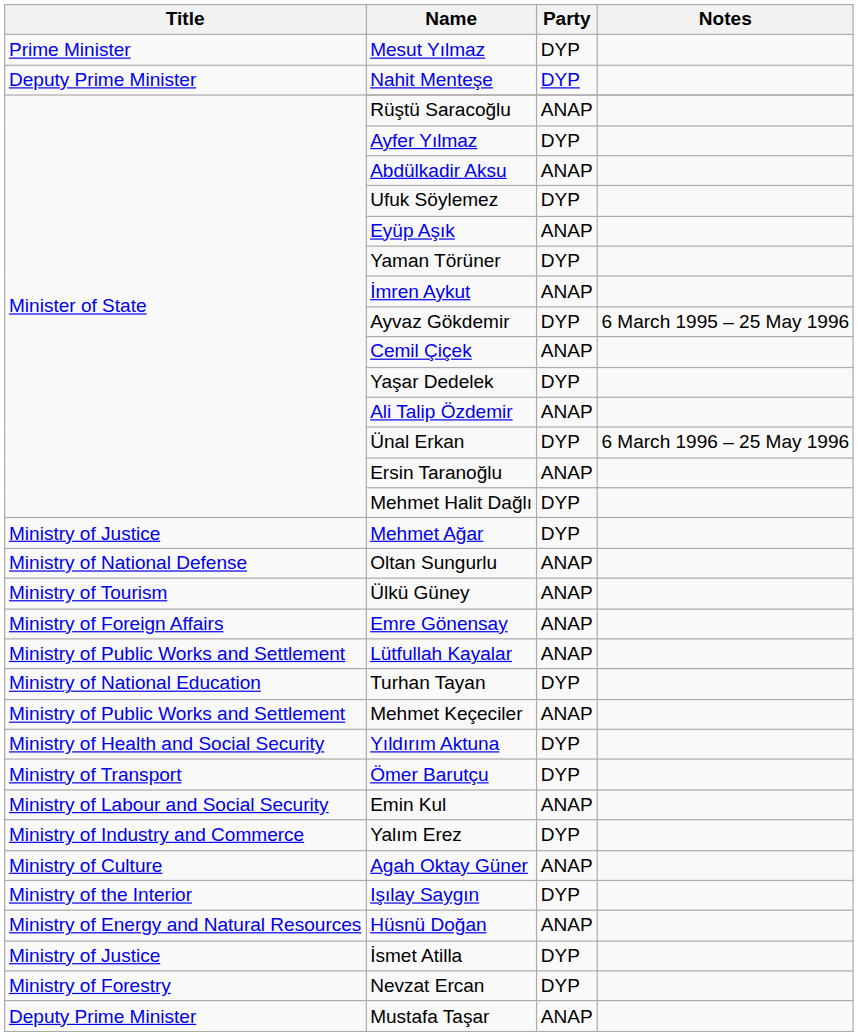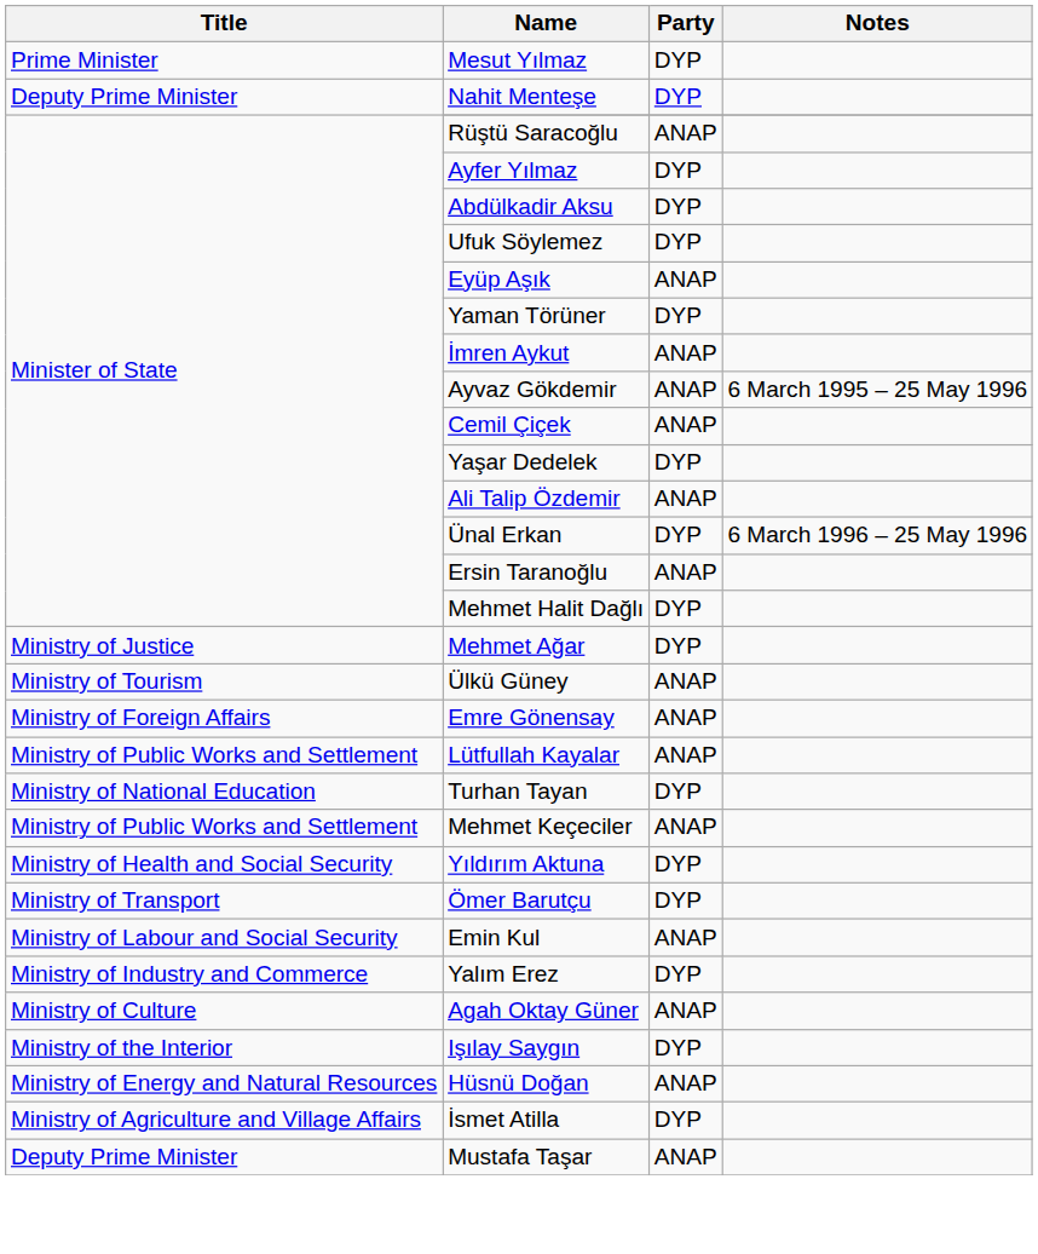Abdülkadir Aksu | Party: ANAP -> DYP
Ayvaz Gökdemir | Party: DYP -> ANAP
- row: Ministry of National Defense | Oltan Sungurlu | ANAP
İsmet Atilla | Title: Ministry of Justice -> Ministry of Agriculture and Village Affairs
- row: Ministry of Forestry | Nevzat Ercan | DYP
